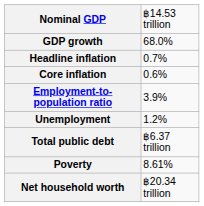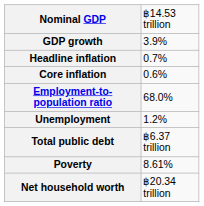GDP growth | column 2: 68.0% -> 3.9%
Employment-to-population ratio | column 2: 3.9% -> 68.0%
